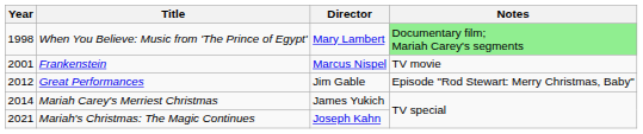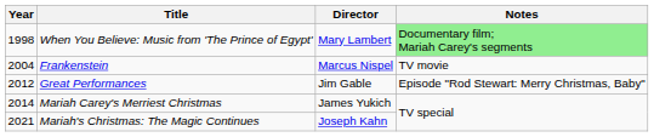Frankenstein | Year: 2001 -> 2004
